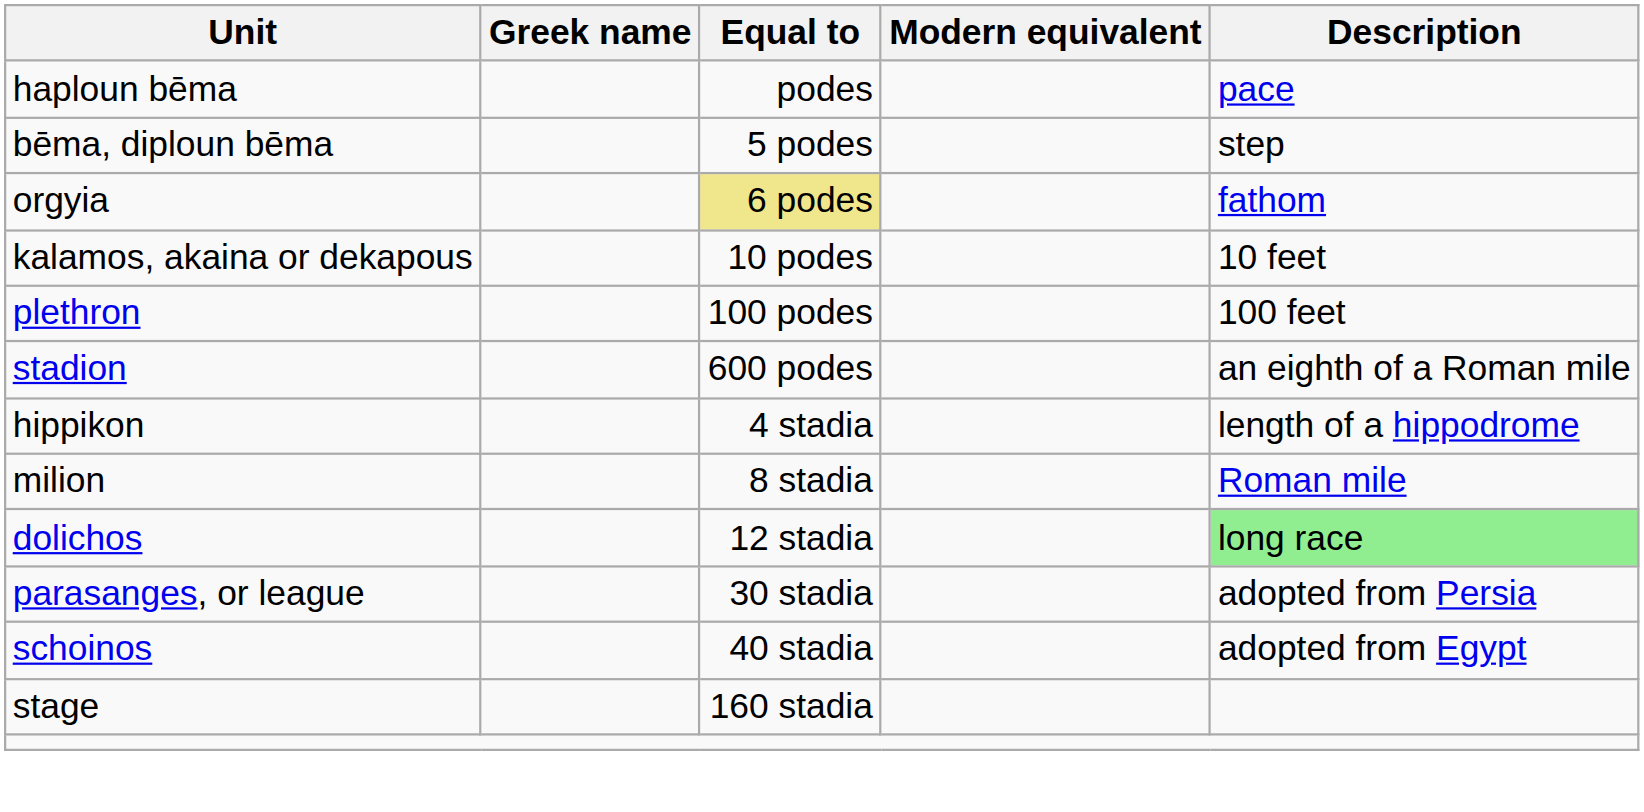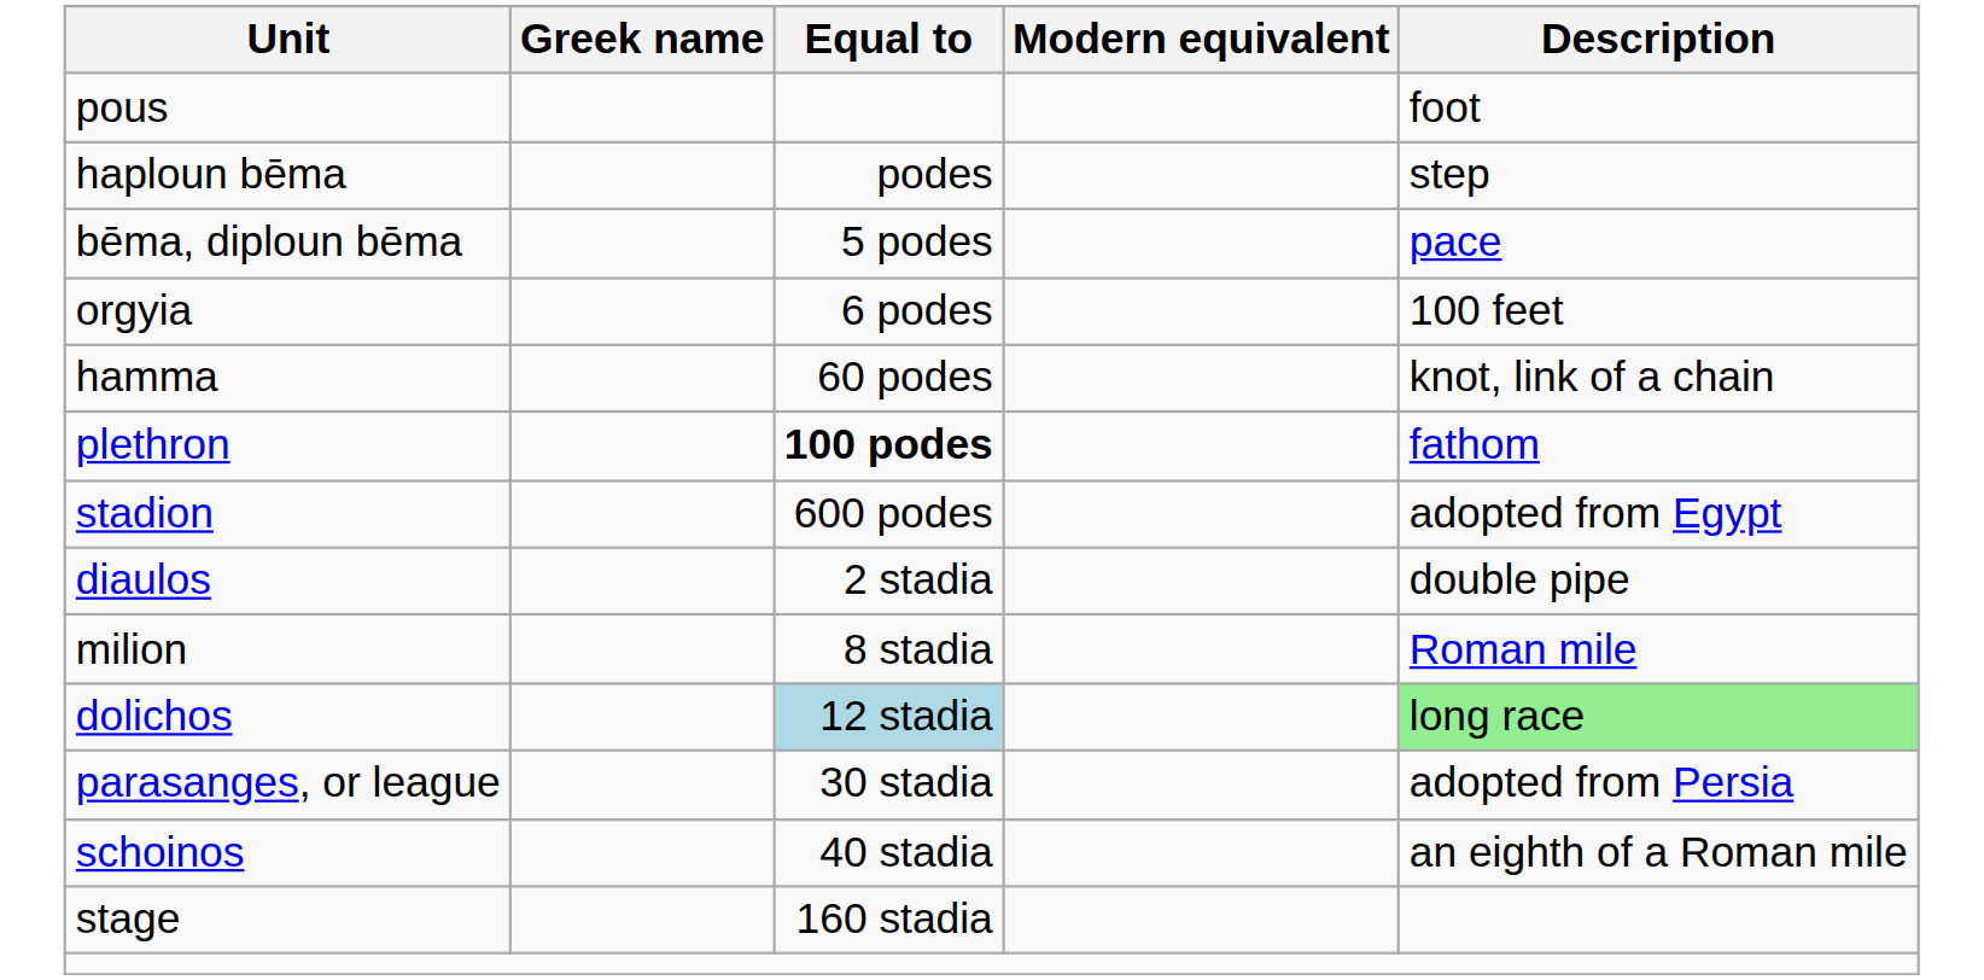+ row: pous | foot
haploun bēma | Description: pace -> step
bēma, diploun bēma | Description: step -> pace
orgyia | Equal to: khaki background -> no background
orgyia | Description: fathom -> 100 feet
- row: kalamos, akaina or dekapous | 10 podes | 10 feet
+ row: hamma | 60 podes | knot, link of a chain
plethron | Equal to: normal -> bold
plethron | Description: 100 feet -> fathom
stadion | Description: an eighth of a Roman mile -> adopted from Egypt
+ row: diaulos | 2 stadia | double pipe
- row: hippikon | 4 stadia | length of a hippodrome
dolichos | Equal to: no background -> lightblue background
schoinos | Description: adopted from Egypt -> an eighth of a Roman mile
